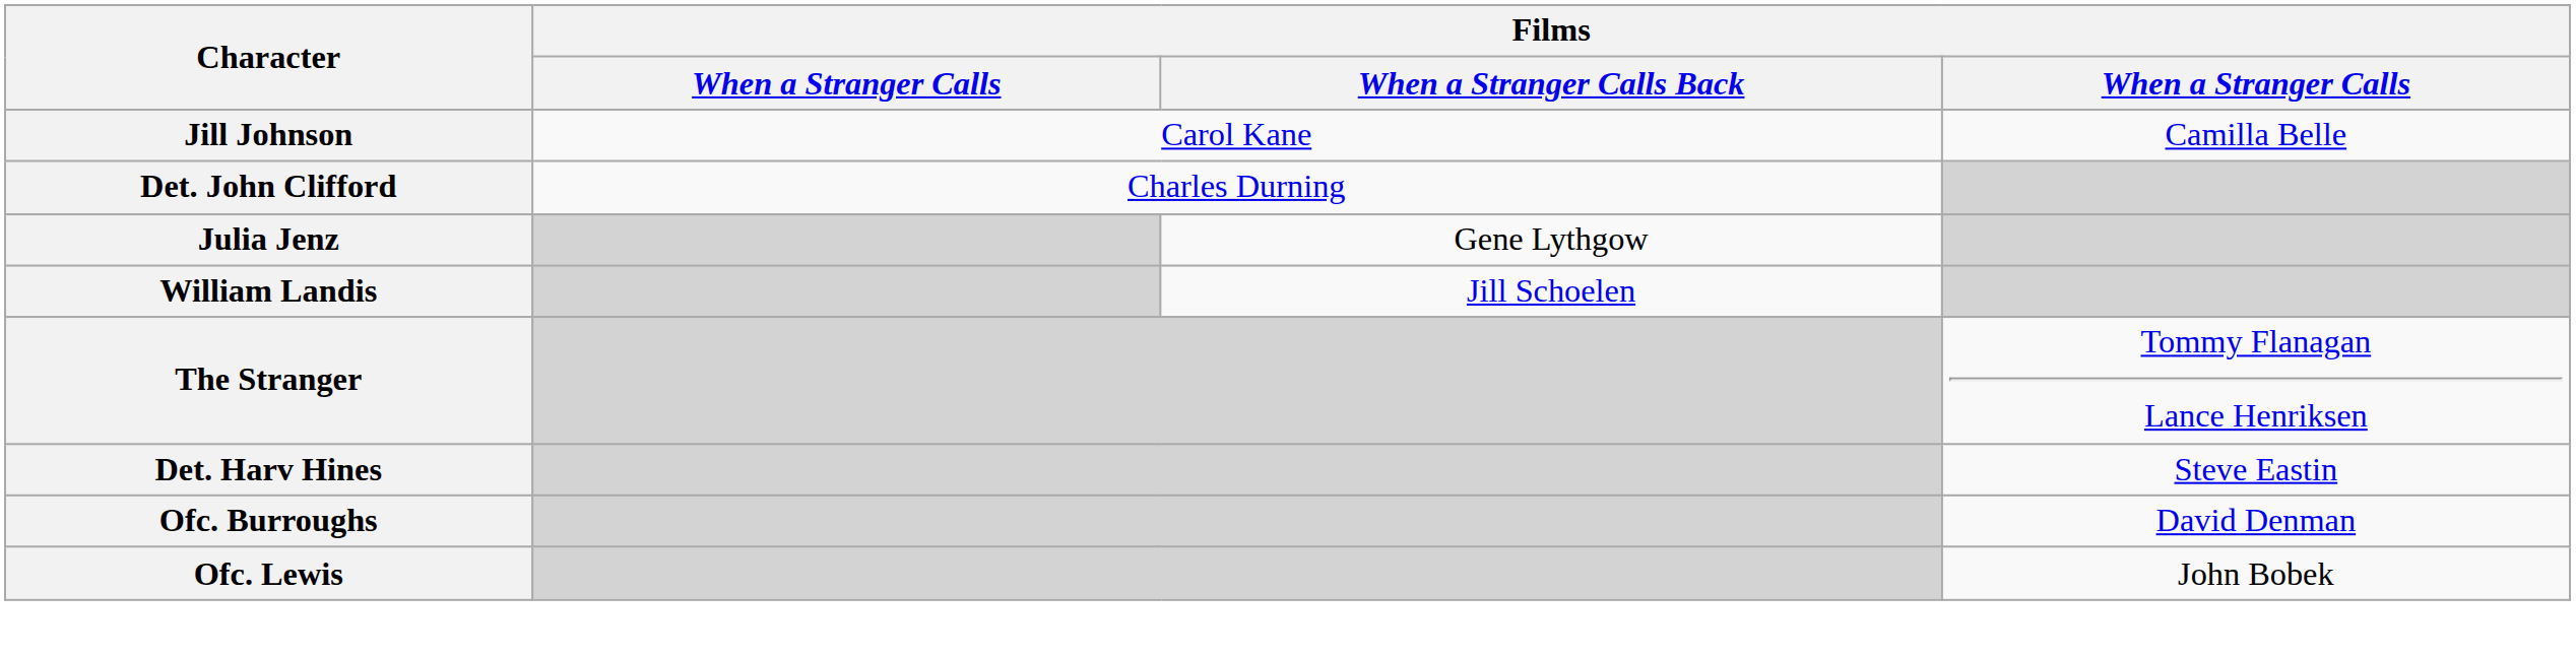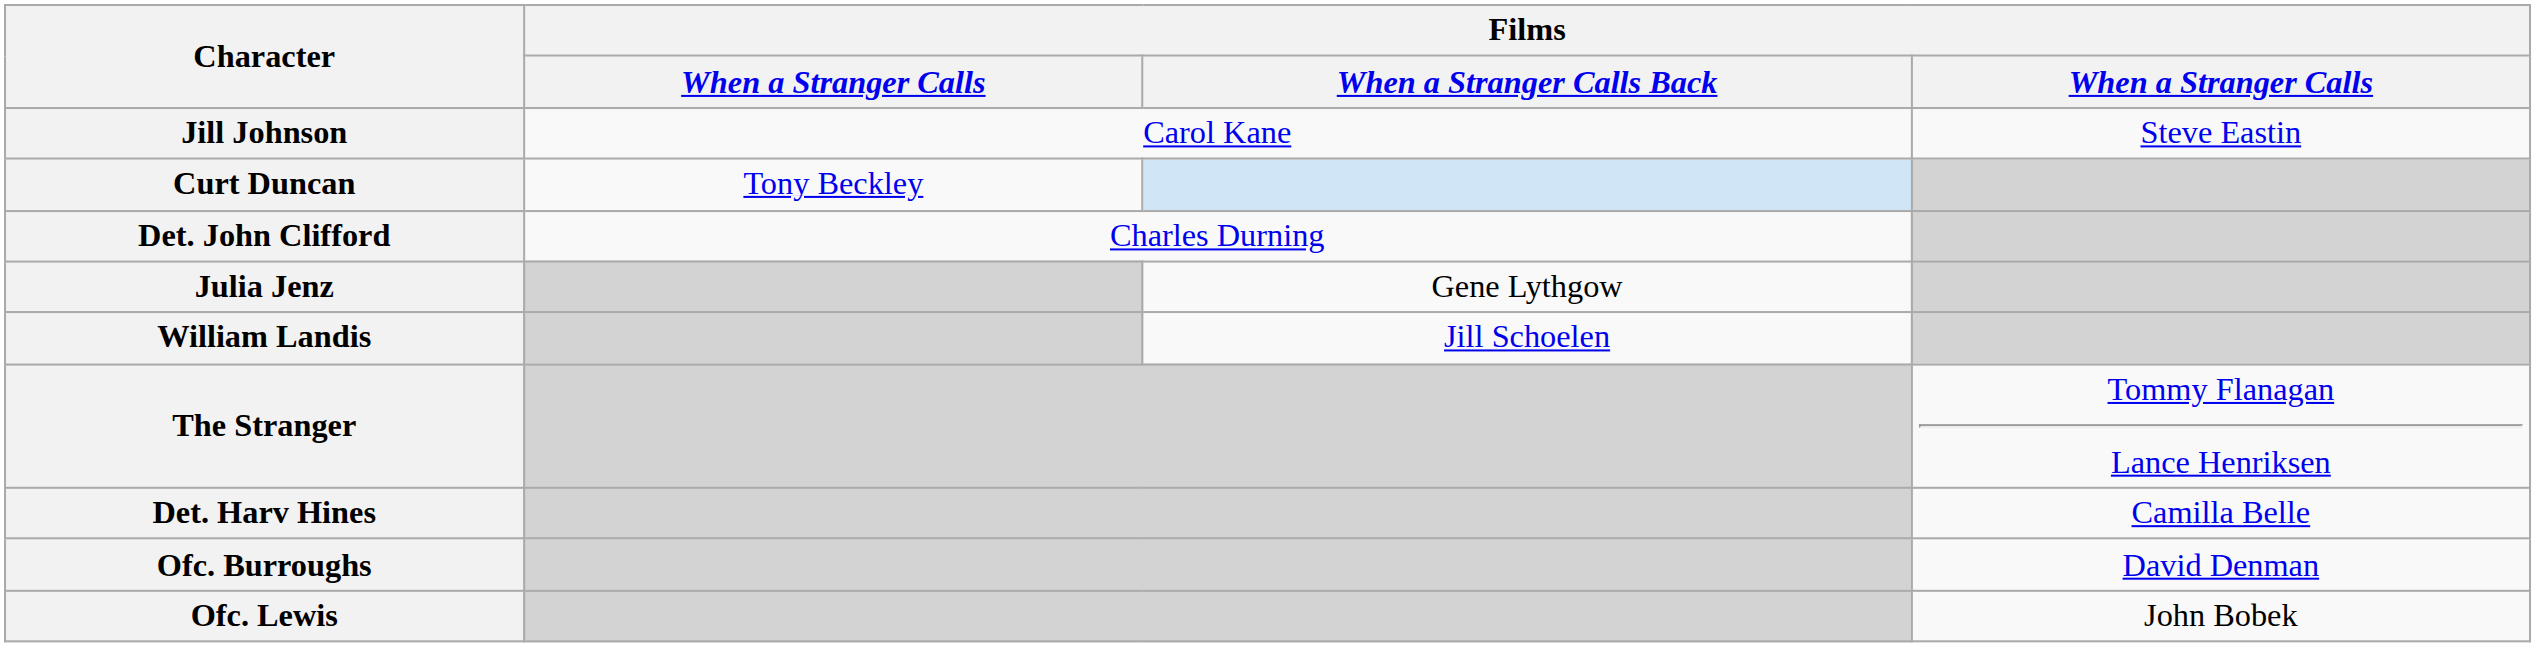Jill Johnson | column 4: Camilla Belle -> Steve Eastin
+ row: Curt Duncan | Tony Beckley
Det. Harv Hines | column 4: Steve Eastin -> Camilla Belle
